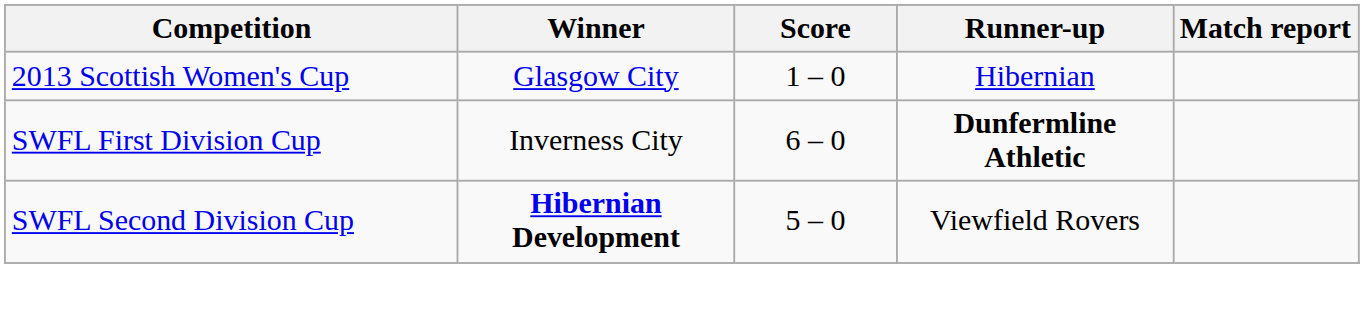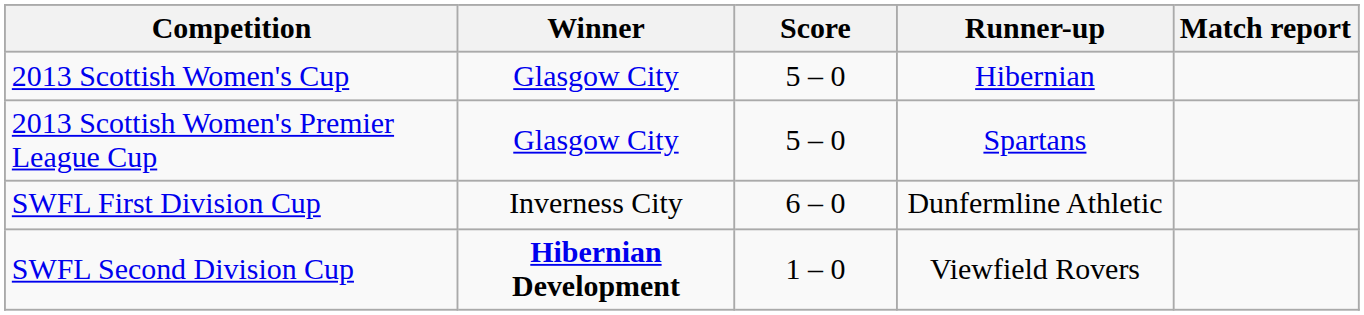2013 Scottish Women's Cup | Score: 1 – 0 -> 5 – 0
+ row: 2013 Scottish Women's Premier League Cup | Glasgow City | 5 – 0 | Spartans
SWFL First Division Cup | Runner-up: bold -> normal
SWFL Second Division Cup | Score: 5 – 0 -> 1 – 0
